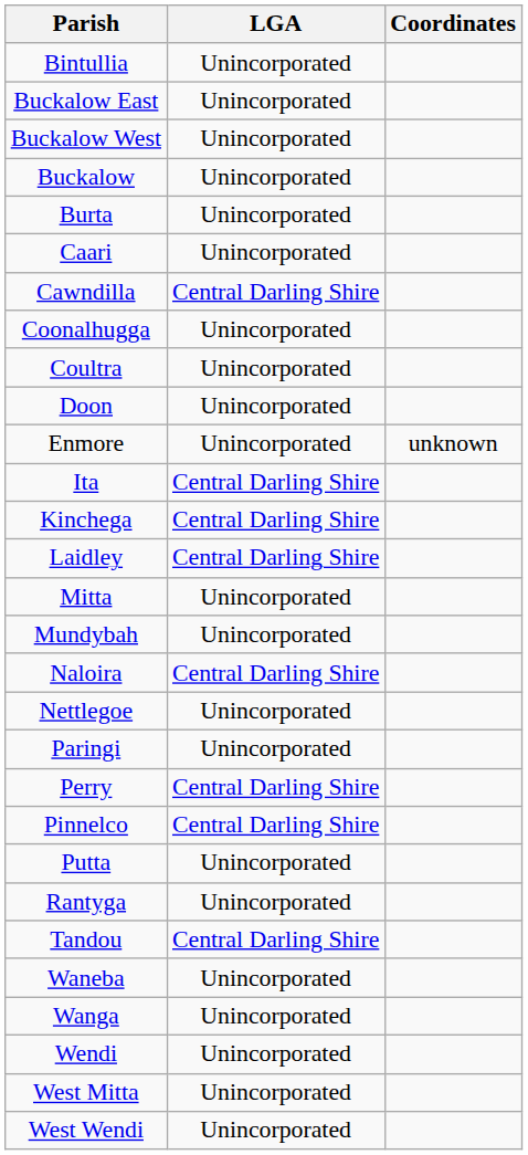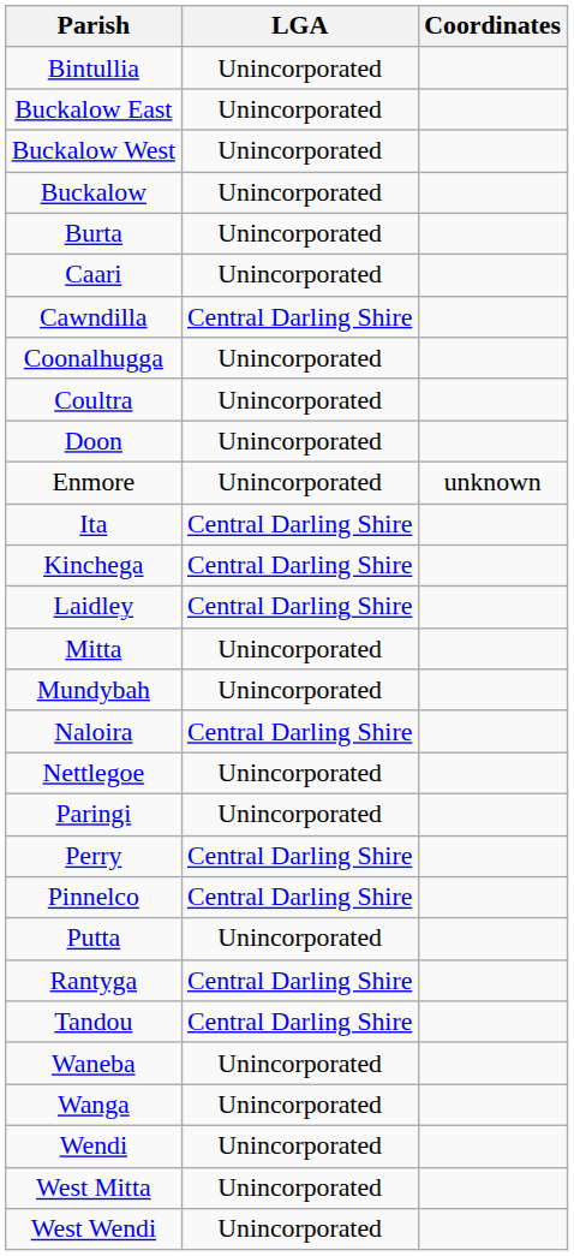Rantyga | LGA: Unincorporated -> Central Darling Shire
